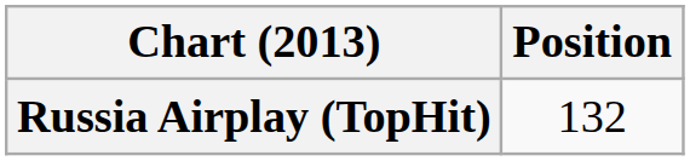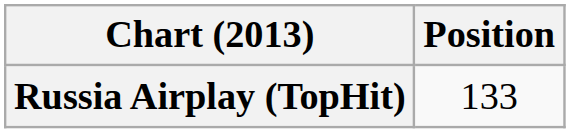Russia Airplay (TopHit) | Position: 132 -> 133
